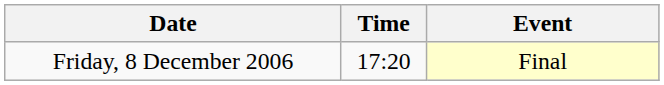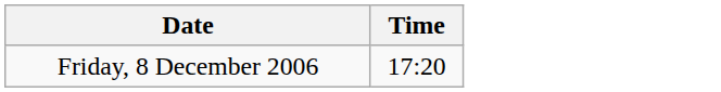- column: Event | Final
